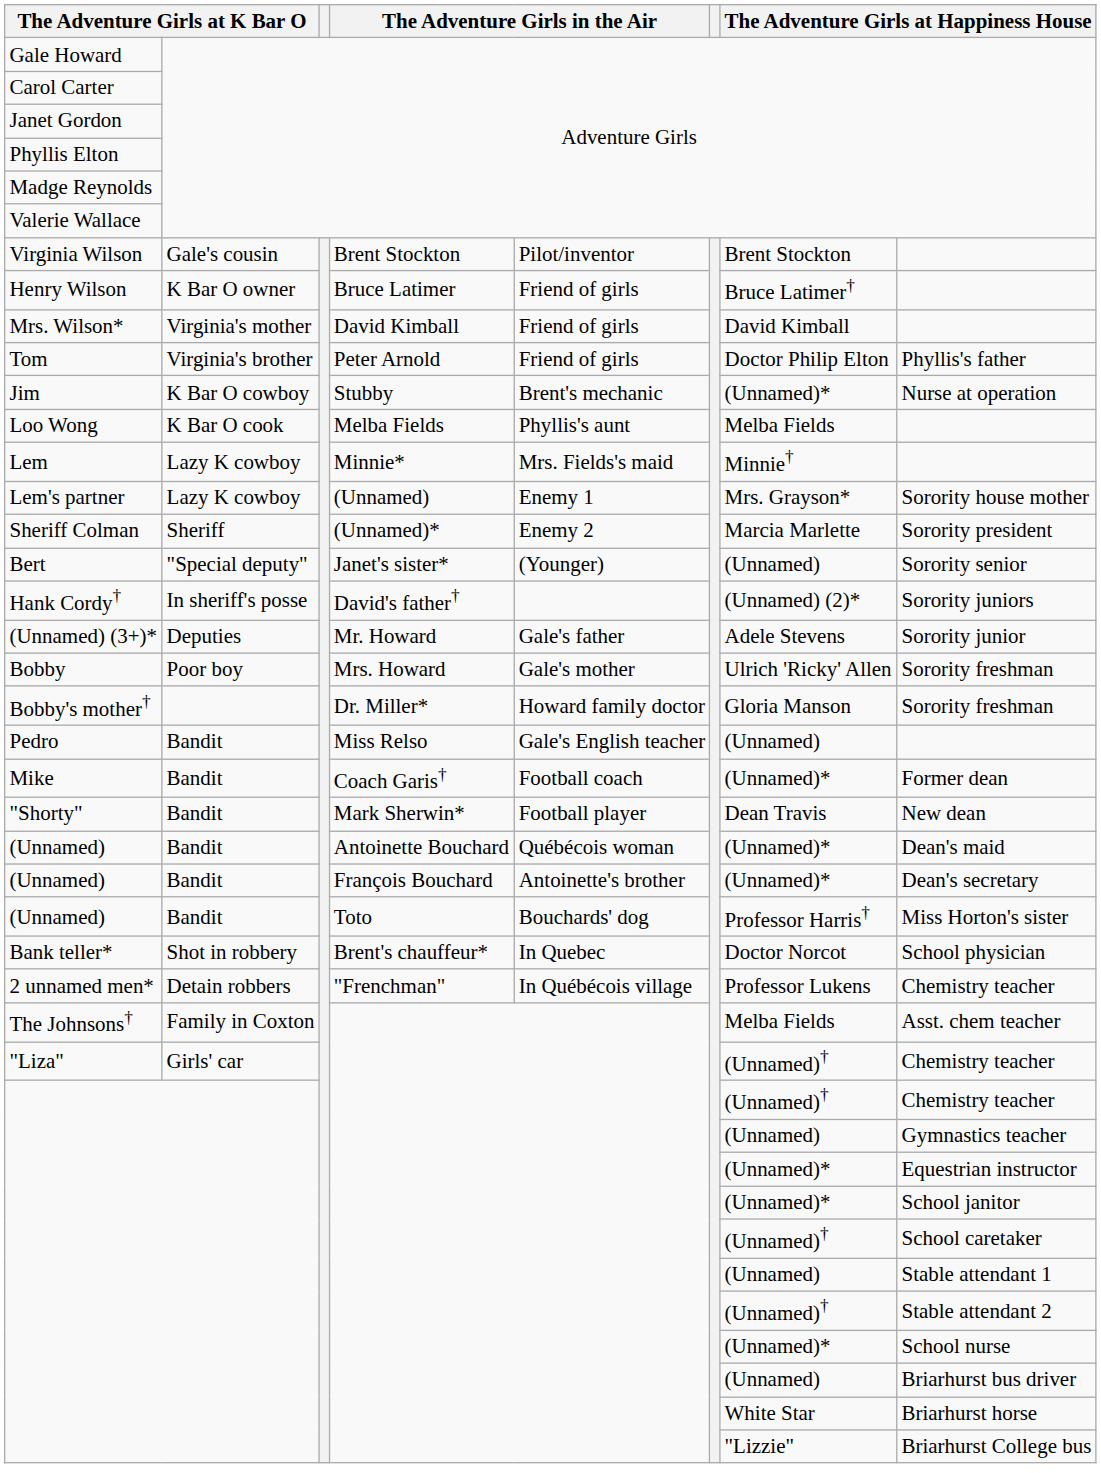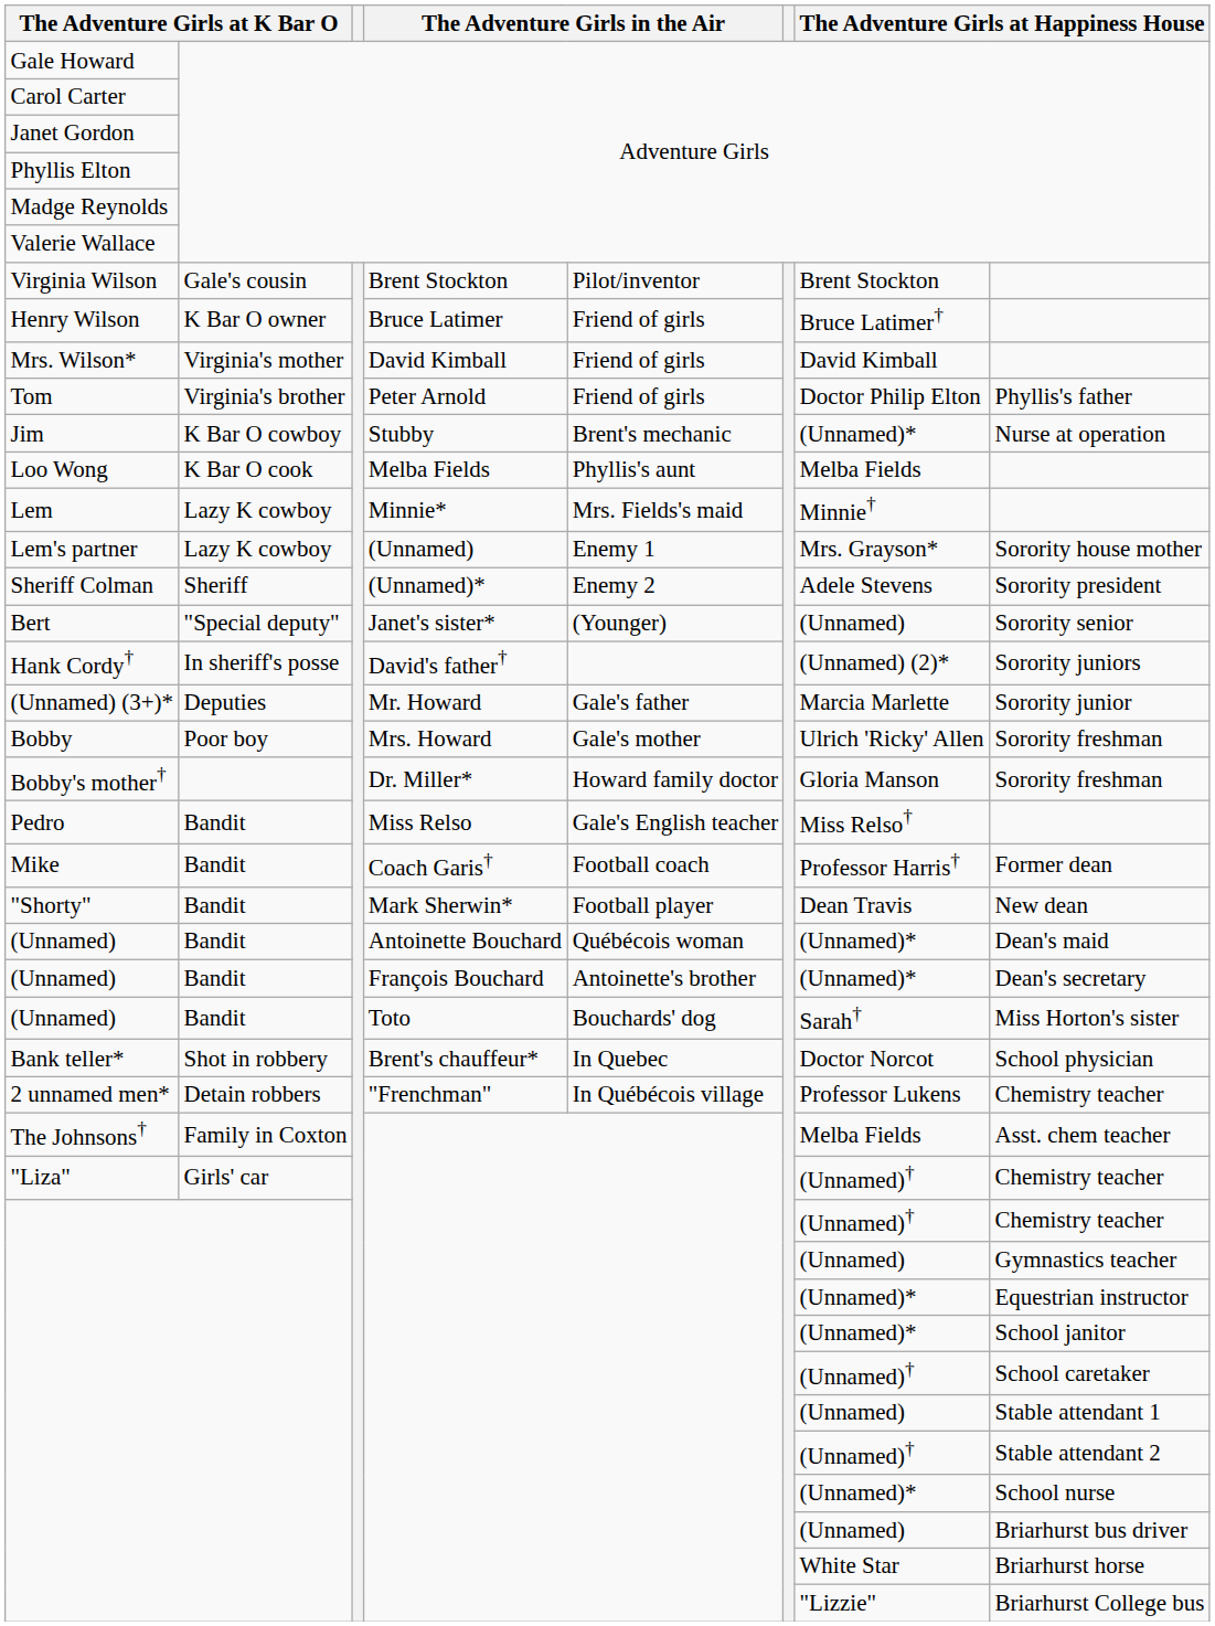Sheriff Colman | column 7: Marcia Marlette -> Adele Stevens
(Unnamed) (3+)* | column 7: Adele Stevens -> Marcia Marlette
Pedro | column 7: (Unnamed) -> Miss Relso†
Mike | column 7: (Unnamed)* -> Professor Harris†
(Unnamed) / Toto | column 7: Professor Harris† -> Sarah†
